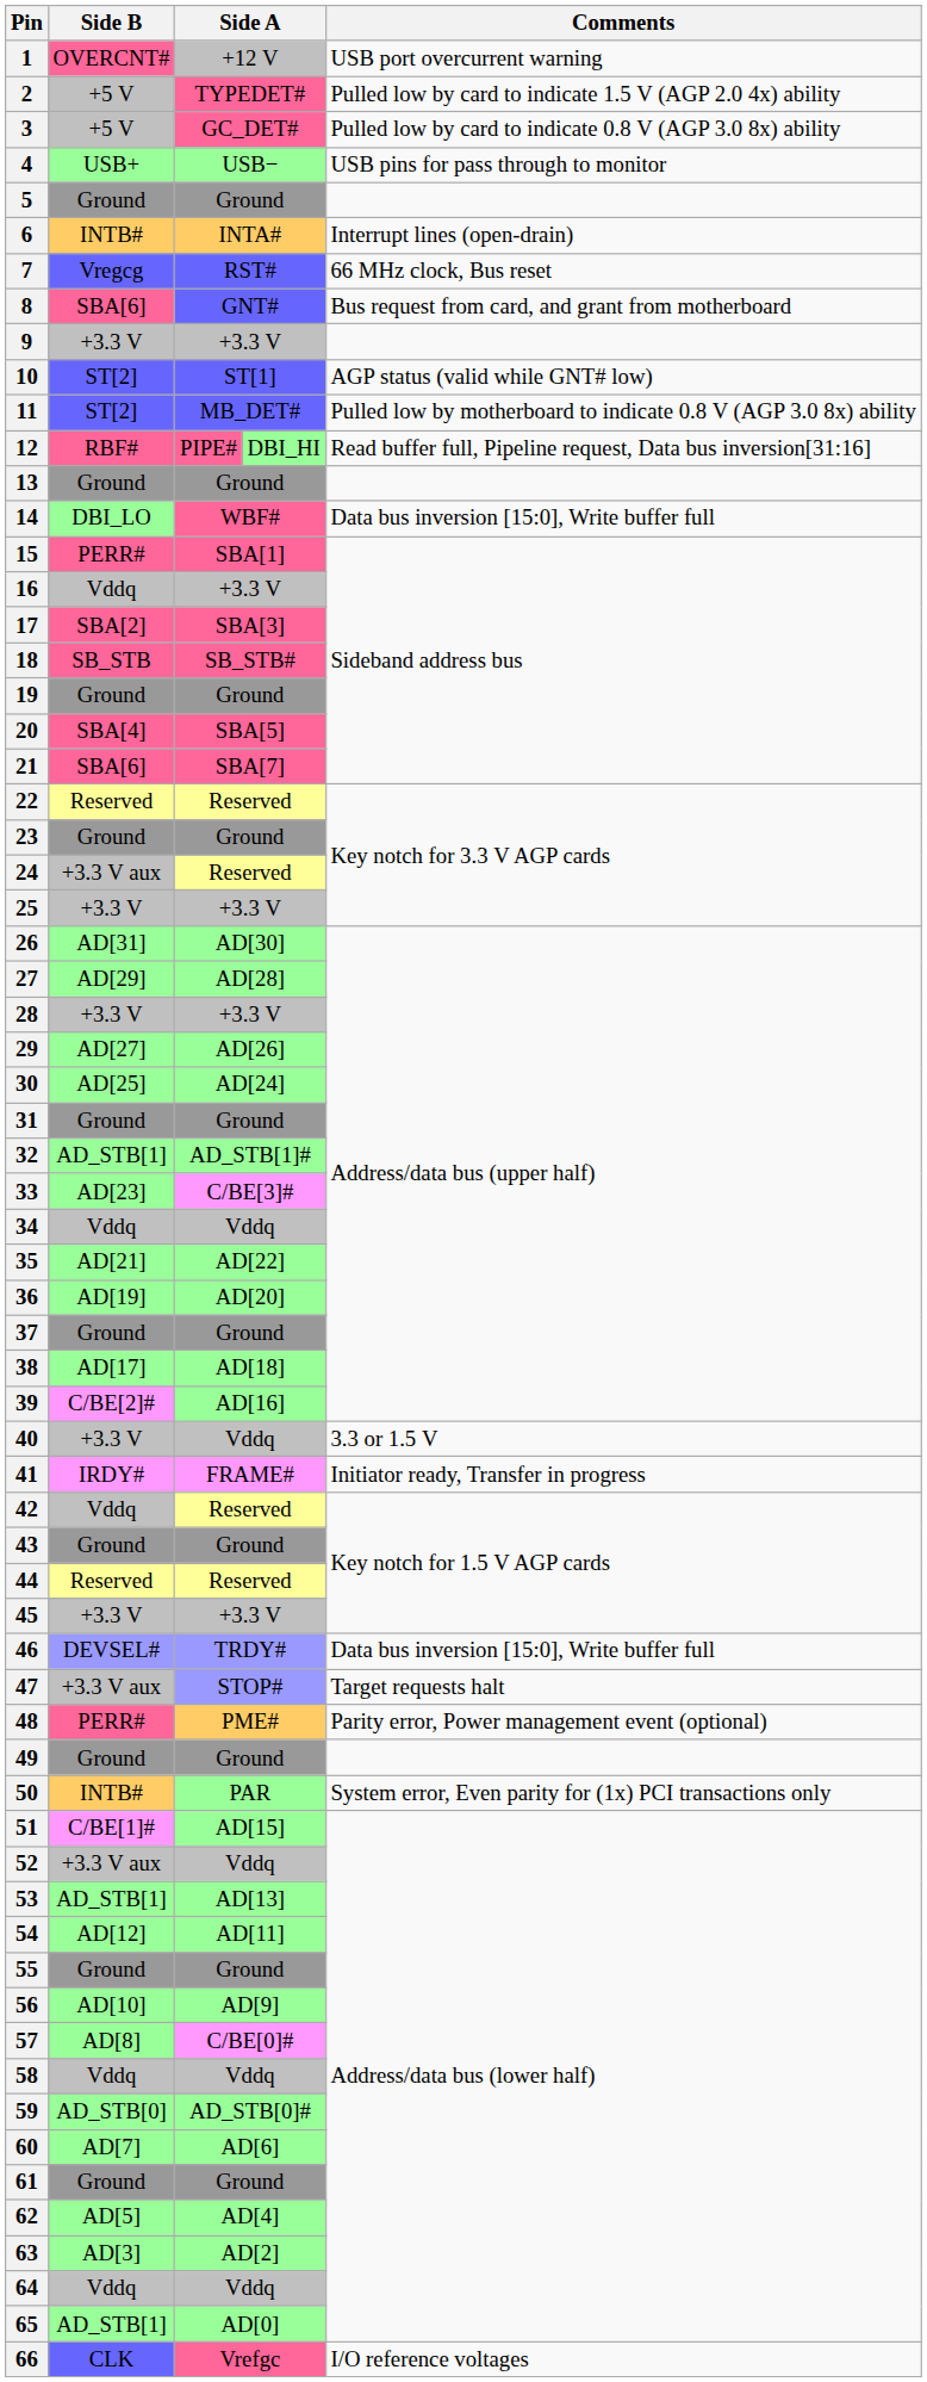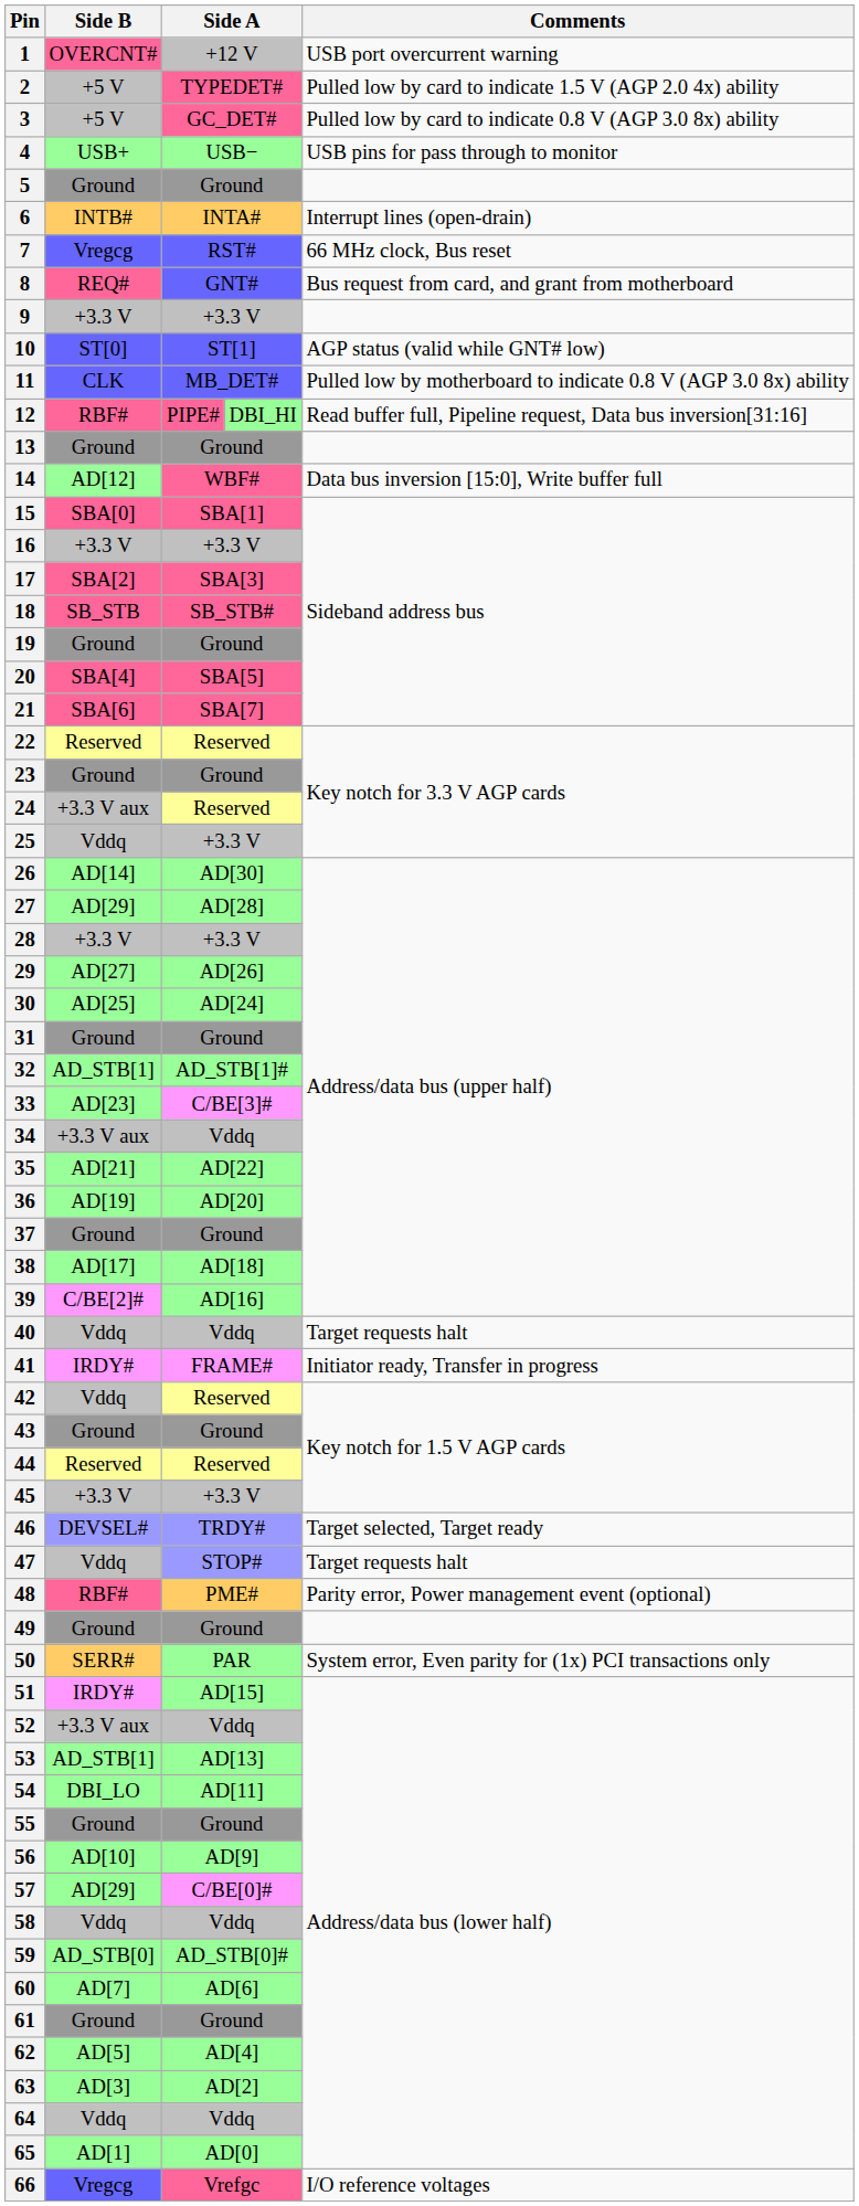8 | Side B: SBA[6] -> REQ#
10 | Side B: ST[2] -> ST[0]
11 | Side B: ST[2] -> CLK
14 | Side B: DBI_LO -> AD[12]
15 | Side B: PERR# -> SBA[0]
16 | Side B: Vddq -> +3.3 V
25 | Side B: +3.3 V -> Vddq
26 | Side B: AD[31] -> AD[14]
34 | Side B: Vddq -> +3.3 V aux
40 | Side B: +3.3 V -> Vddq
40 | Comments: 3.3 or 1.5 V -> Target requests halt
46 | Comments: Data bus inversion [15:0], Write buffer full -> Target selected, Target ready
47 | Side B: +3.3 V aux -> Vddq
48 | Side B: PERR# -> RBF#
50 | Side B: INTB# -> SERR#
51 | Side B: C/BE[1]# -> IRDY#
54 | Side B: AD[12] -> DBI_LO
57 | Side B: AD[8] -> AD[29]
65 | Side B: AD_STB[1] -> AD[1]
66 | Side B: CLK -> Vregcg
